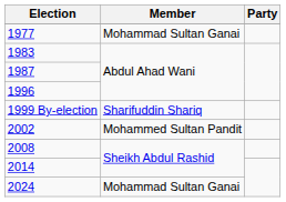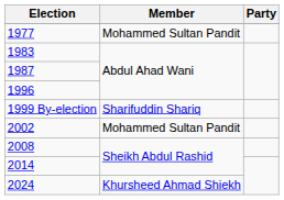1977 | Member: Mohammad Sultan Ganai -> Mohammed Sultan Pandit
2024 | Member: Mohammad Sultan Ganai -> Khursheed Ahmad Shiekh
